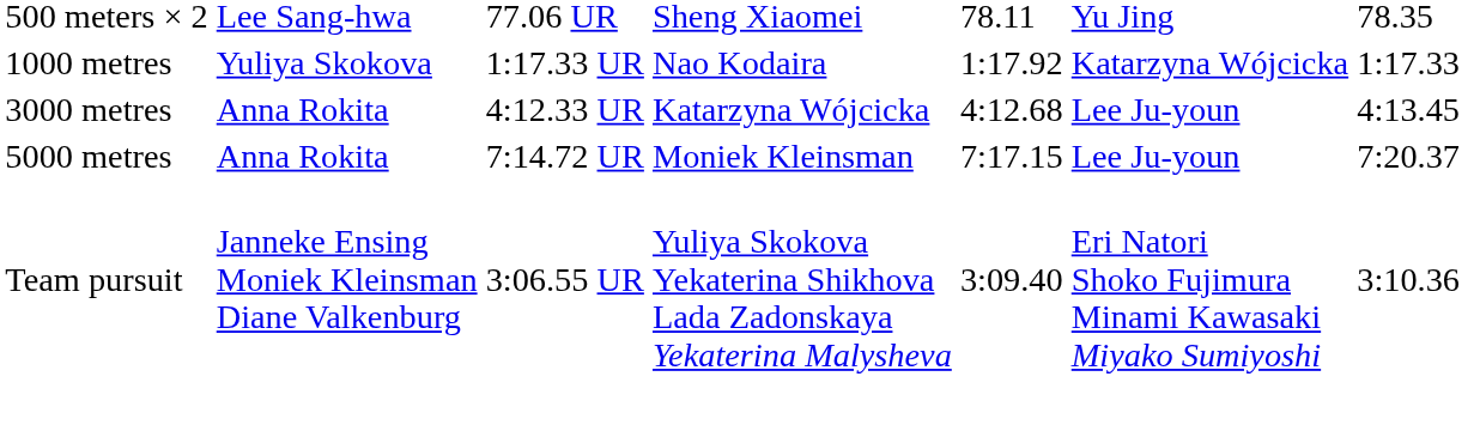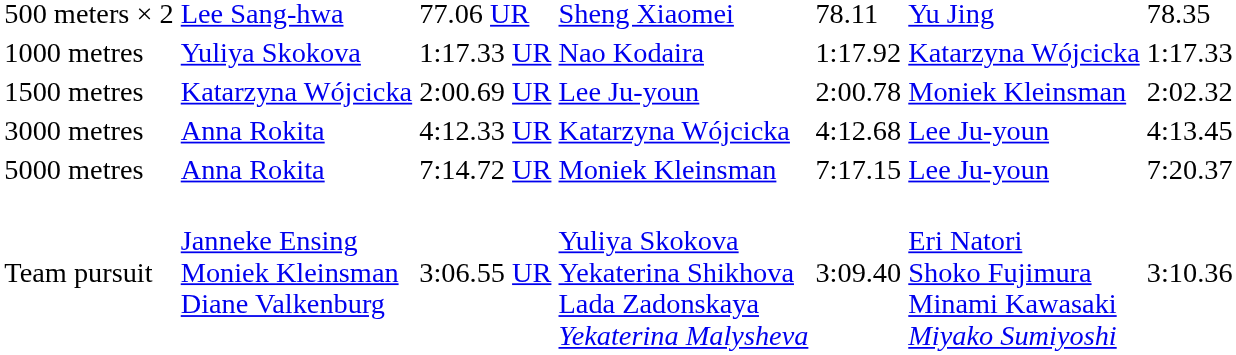+ row: 1500 metres | Katarzyna Wójcicka | 2:00.69 UR | Lee Ju-youn | 2:00.78 | Moniek Kleinsman | 2:02.32
